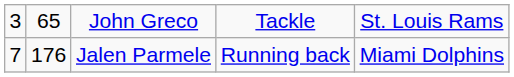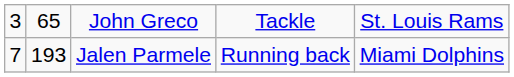Jalen Parmele | column 2: 176 -> 193
